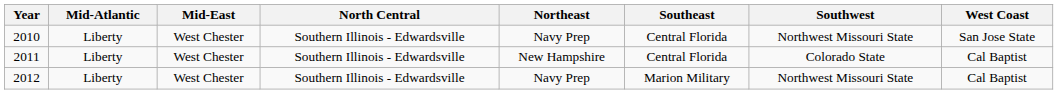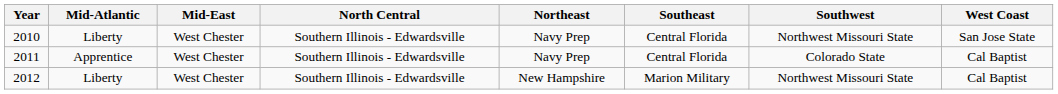2011 | Mid-Atlantic: Liberty -> Apprentice
2011 | Northeast: New Hampshire -> Navy Prep
2012 | Northeast: Navy Prep -> New Hampshire
